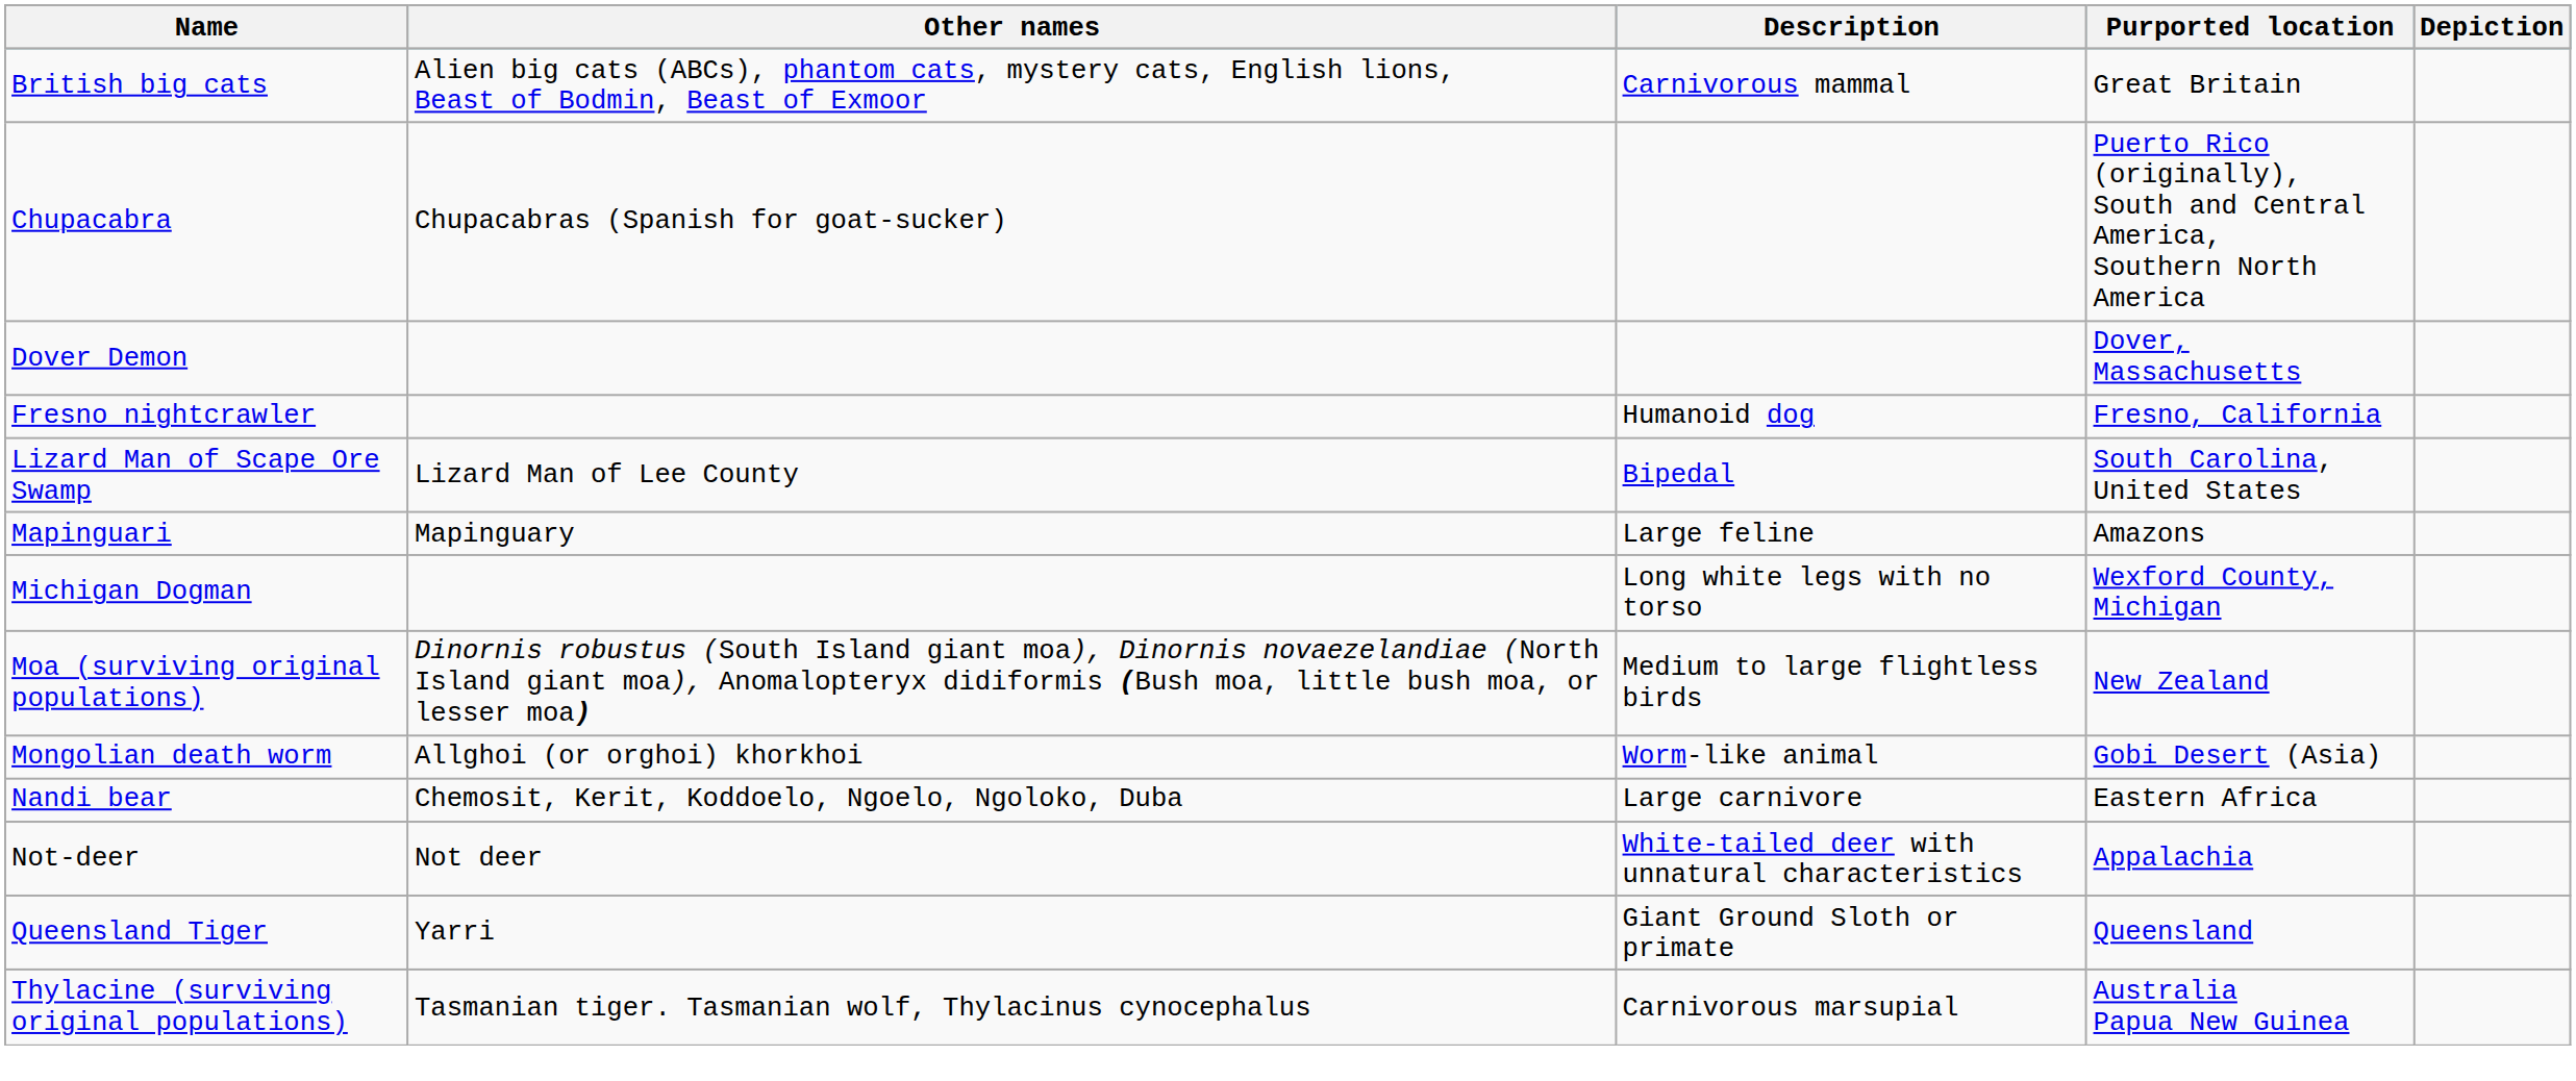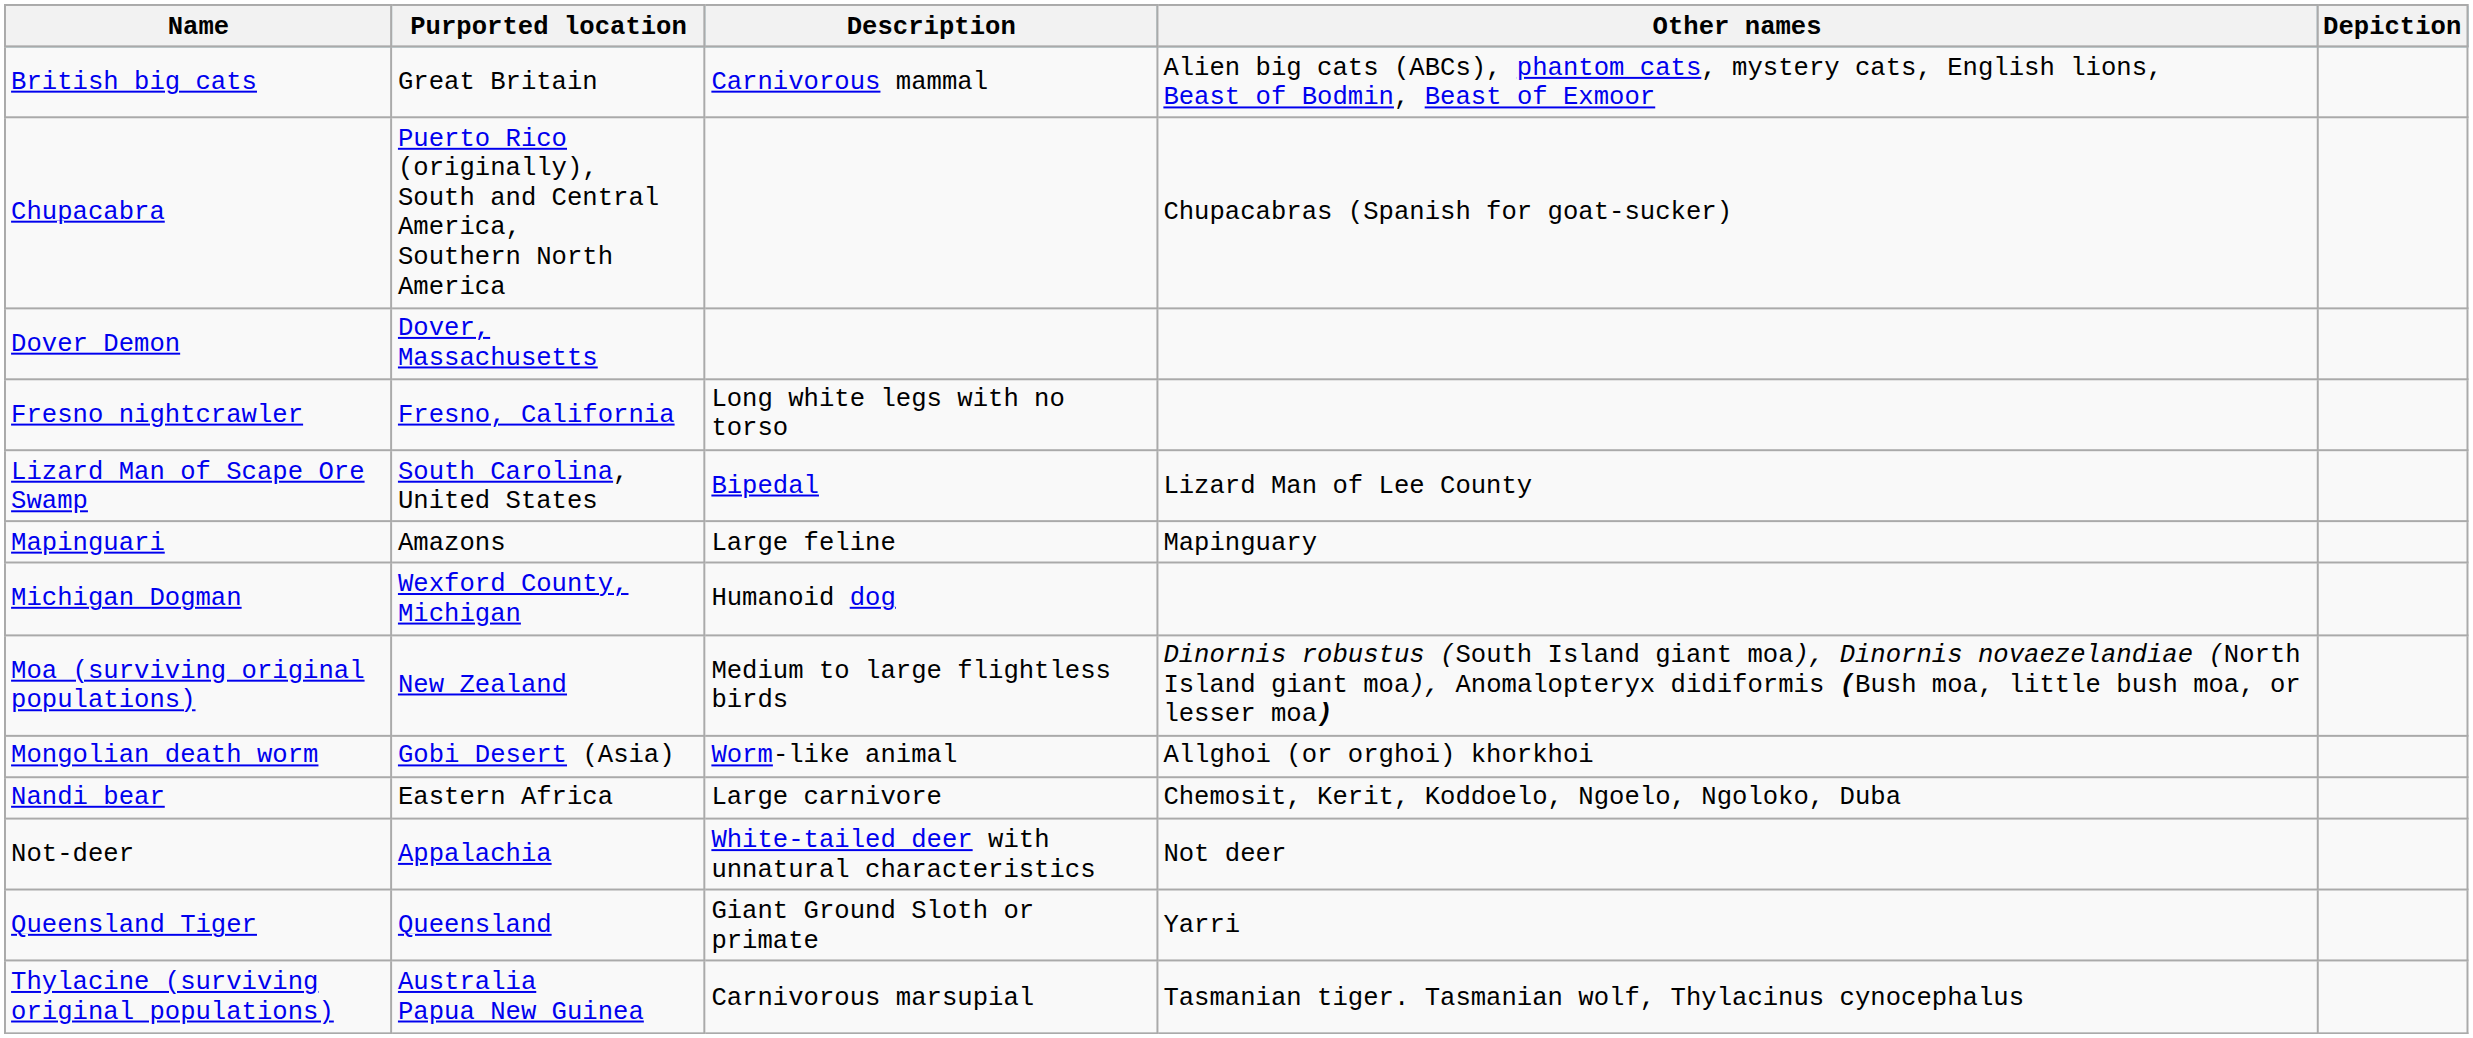columns swapped: Other names <-> Purported location
Fresno nightcrawler | Description: Humanoid dog -> Long white legs with no torso
Michigan Dogman | Description: Long white legs with no torso -> Humanoid dog
